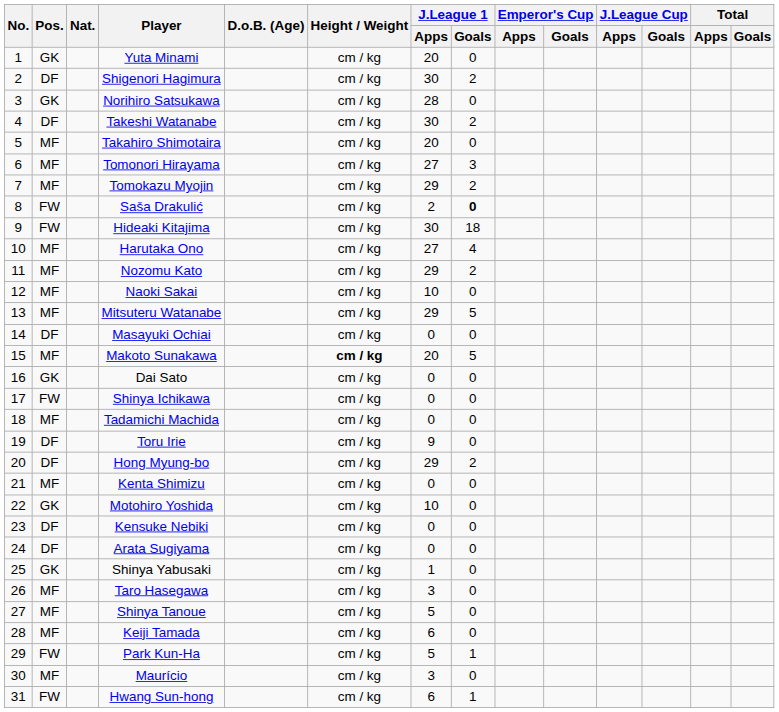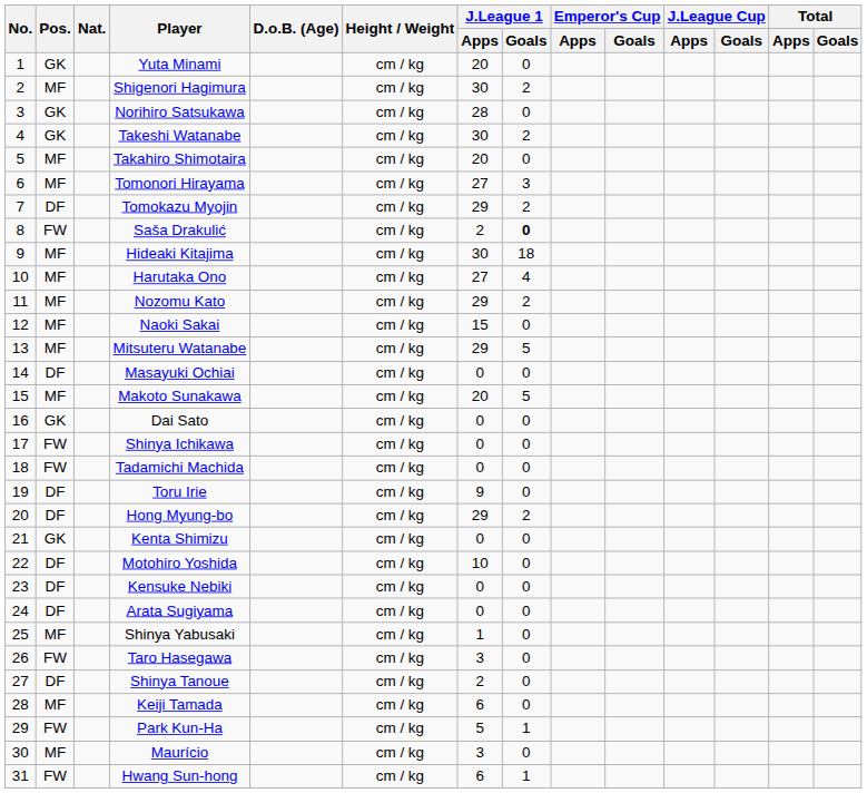Shigenori Hagimura | Pos.: DF -> MF
Takeshi Watanabe | Pos.: DF -> GK
Tomokazu Myojin | Pos.: MF -> DF
Hideaki Kitajima | Pos.: FW -> MF
Naoki Sakai | J.League 1 / Apps: 10 -> 15
Makoto Sunakawa | Height / Weight: bold -> normal
Tadamichi Machida | Pos.: MF -> FW
Kenta Shimizu | Pos.: MF -> GK
Motohiro Yoshida | Pos.: GK -> DF
Shinya Yabusaki | Pos.: GK -> MF
Taro Hasegawa | Pos.: MF -> FW
Shinya Tanoue | Pos.: MF -> DF
Shinya Tanoue | J.League 1 / Apps: 5 -> 2
